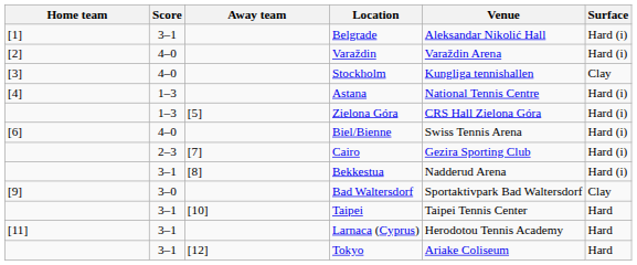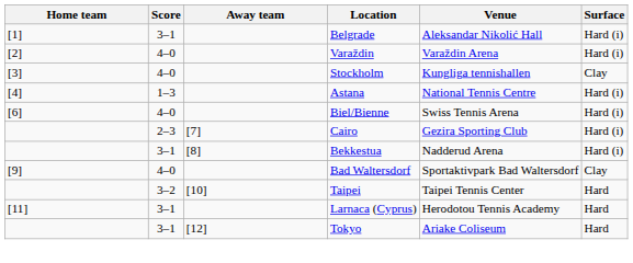- row: 1–3 | [5] | Zielona Góra | CRS Hall Zielona Góra | Hard (i)
Bad Waltersdorf | Score: 3–0 -> 4–0
Taipei | Score: 3–1 -> 3–2
